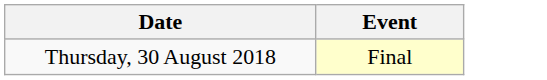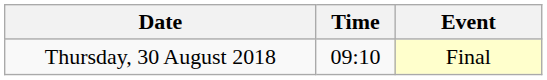+ column: Time | 09:10
